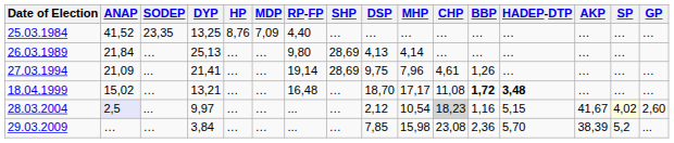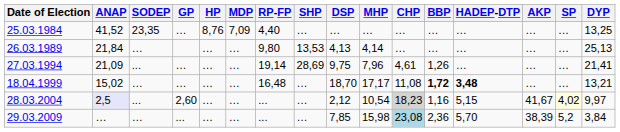columns swapped: DYP <-> GP
26.03.1989 | SHP: 28,69 -> 13,53
29.03.2009 | CHP: no background -> lightblue background
